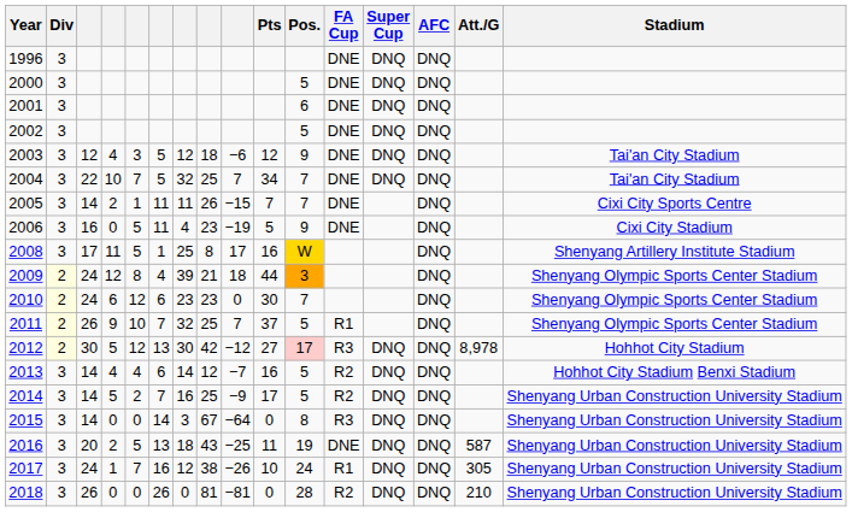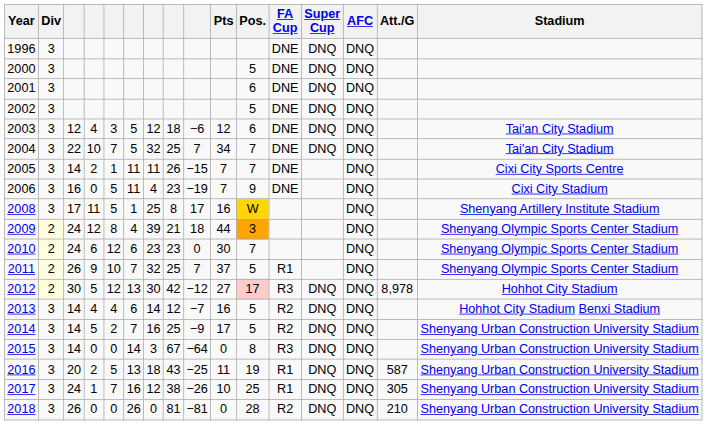2003 | Pos.: 9 -> 6
2006 | Pts: 5 -> 7
2016 | FA Cup: DNE -> R1
2017 | Pos.: 24 -> 25
